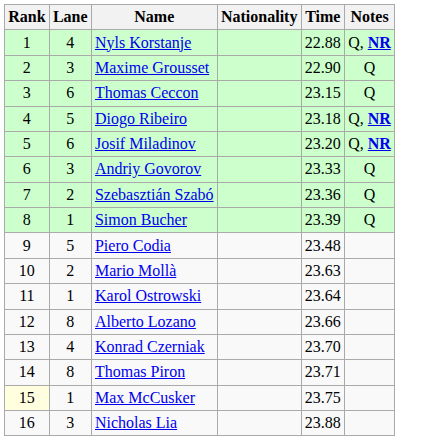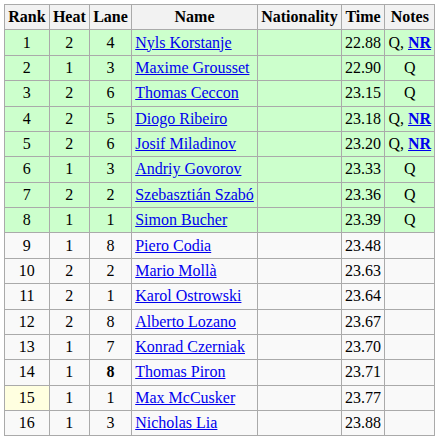+ column: Heat | 2 | 1 | 2 | 2 | 2 | 1 | 2 | 1 | 1 | 2 | 2 | 2 | 1 | 1 | 1 | 1
Piero Codia | Lane: 5 -> 8
Alberto Lozano | Time: 23.66 -> 23.67
Konrad Czerniak | Lane: 4 -> 7
Thomas Piron | Lane: normal -> bold
Max McCusker | Time: 23.75 -> 23.77
